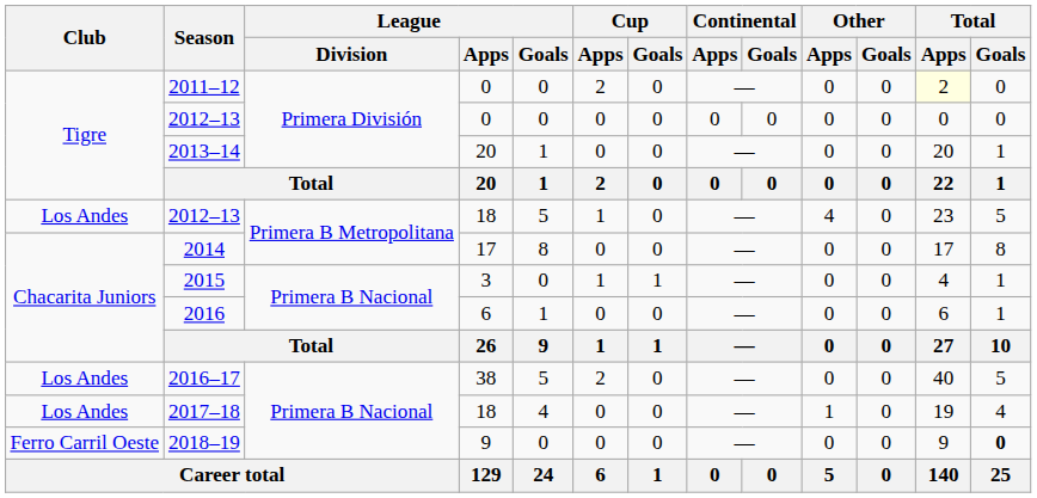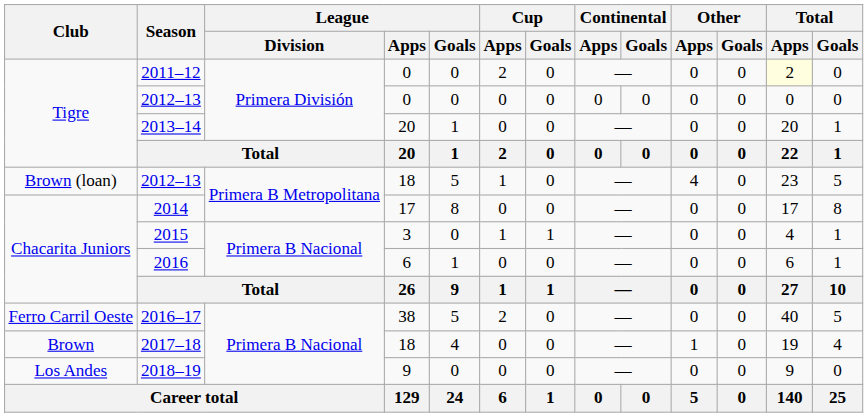2012–13 / 18 | Club: Los Andes -> Brown (loan)
2016–17 | Club: Los Andes -> Ferro Carril Oeste
2017–18 | Club: Los Andes -> Brown
2018–19 | Club: Ferro Carril Oeste -> Los Andes
2018–19 | Total / Goals: bold -> normal
